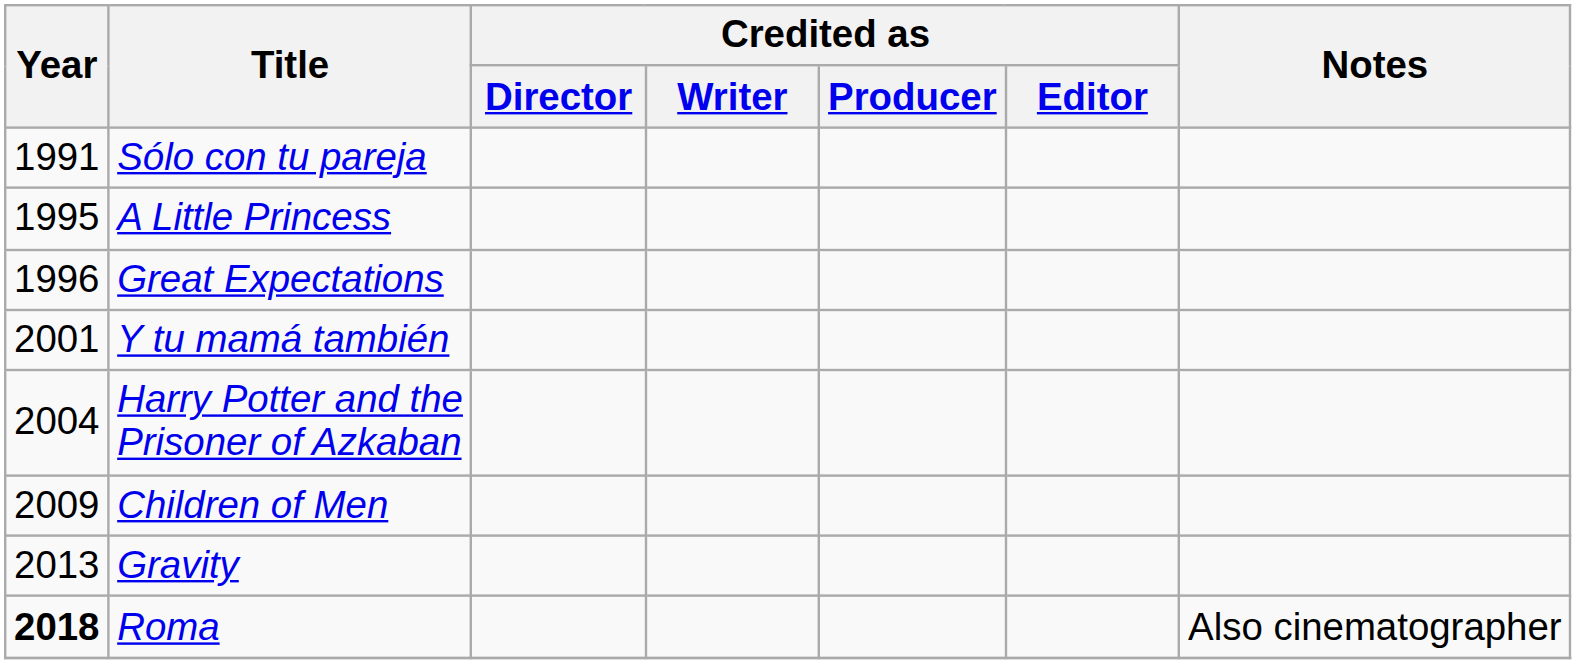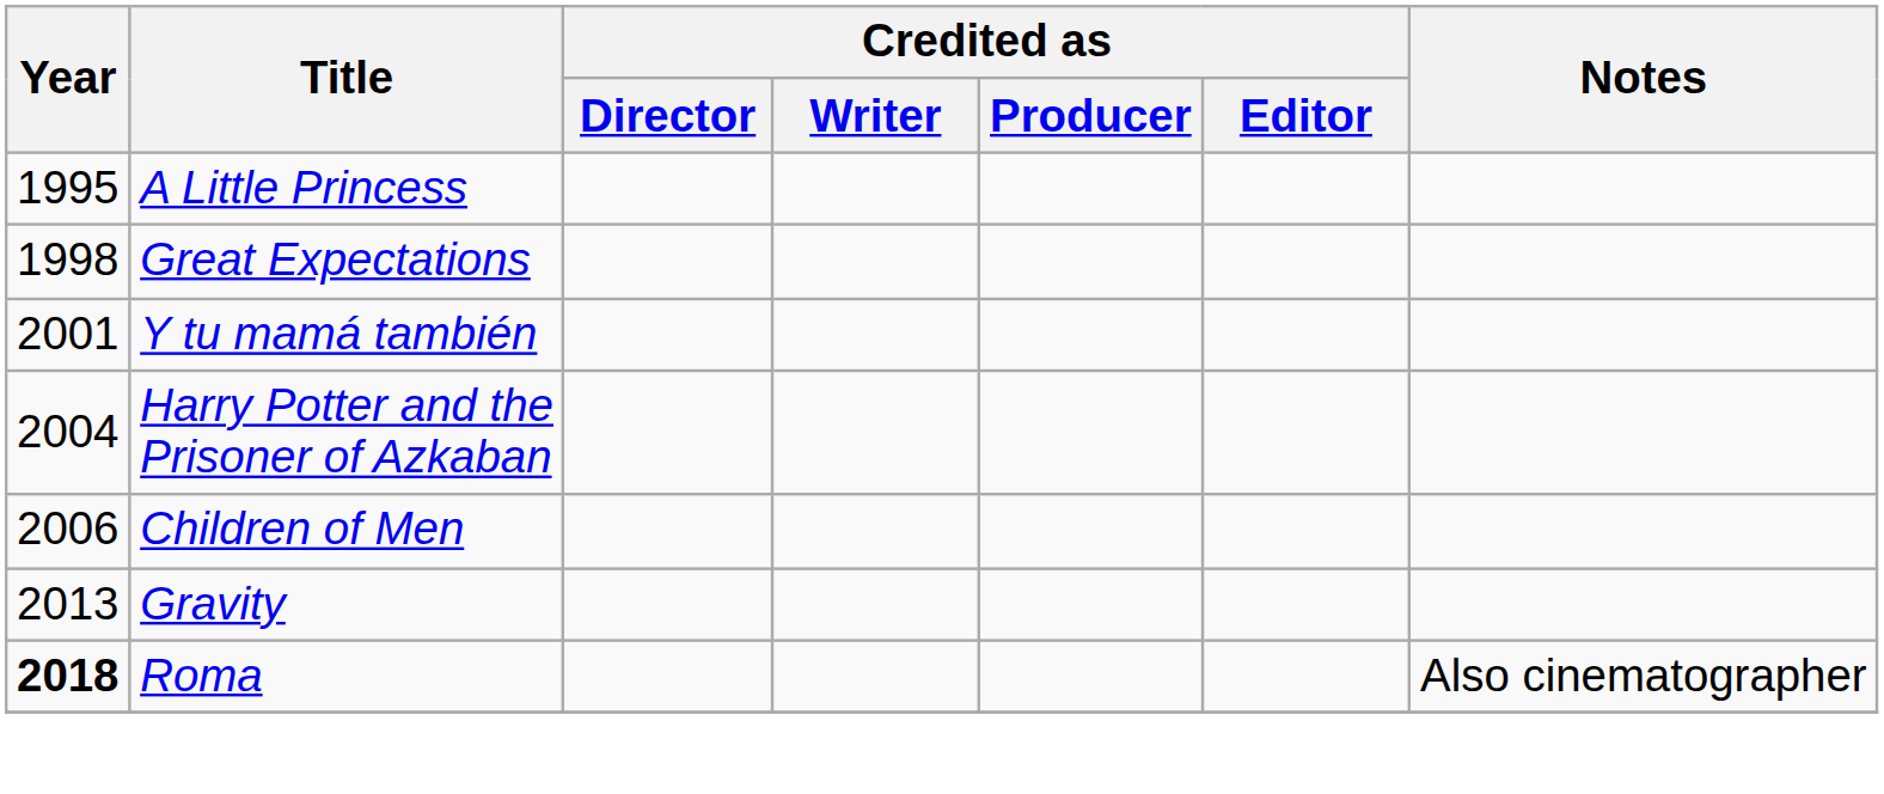- row: 1991 | Sólo con tu pareja
Great Expectations | Year: 1996 -> 1998
Children of Men | Year: 2009 -> 2006
